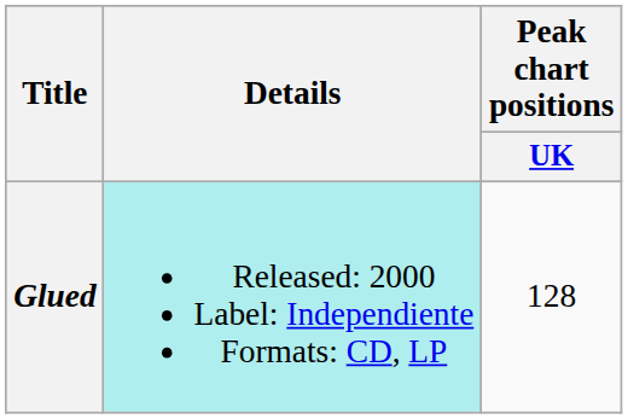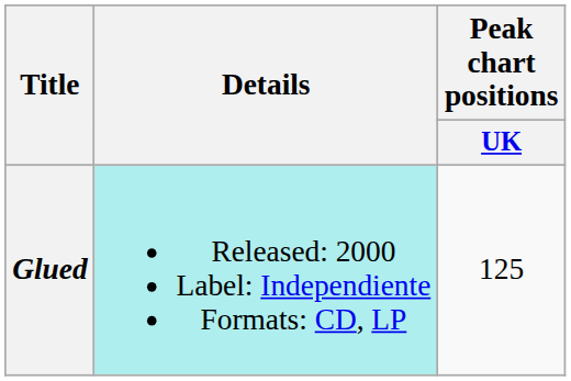Glued | Peak chart positions / UK: 128 -> 125
